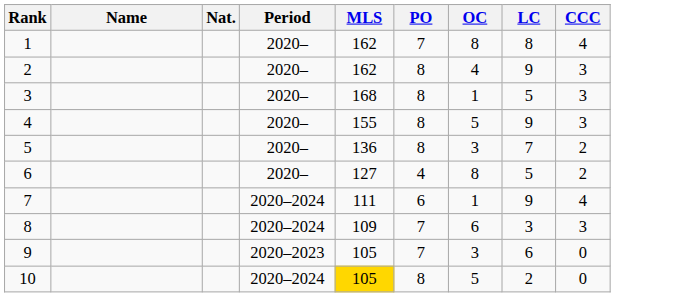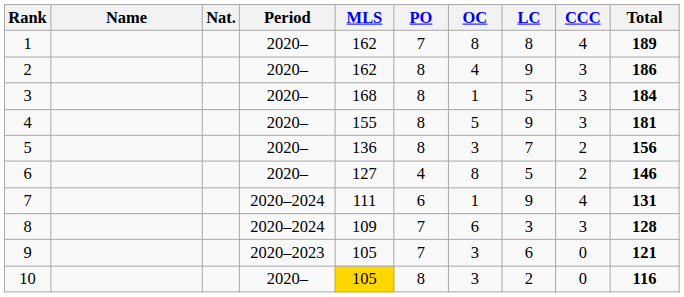+ column: Total | 189 | 186 | 184 | 181 | 156 | 146 | 131 | 128 | 121 | 116
10 | Period: 2020–2024 -> 2020–
10 | OC: 5 -> 3
